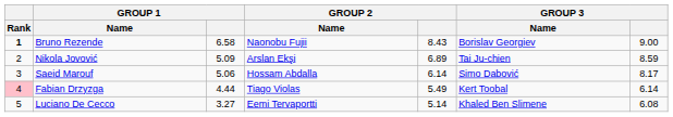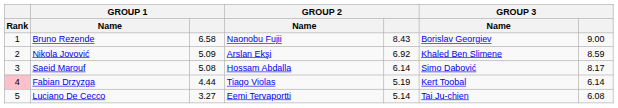Bruno Rezende | Rank: bold -> normal
Nikola Jovović | GROUP 2: 6.89 -> 6.92
Nikola Jovović | GROUP 3 / Name: Tai Ju-chien -> Khaled Ben Slimene
Saeid Marouf | GROUP 1: 5.06 -> 5.08
Fabian Drzyzga | GROUP 2: 5.49 -> 5.19
Luciano De Cecco | GROUP 3 / Name: Khaled Ben Slimene -> Tai Ju-chien
